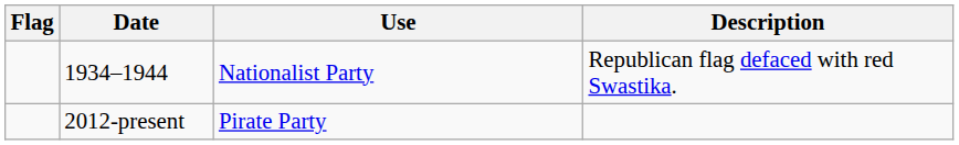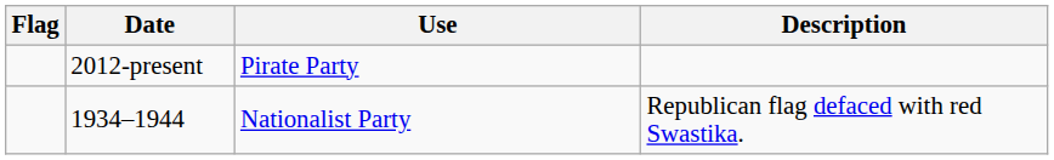rows swapped: 1934–1944 <-> 2012-present
